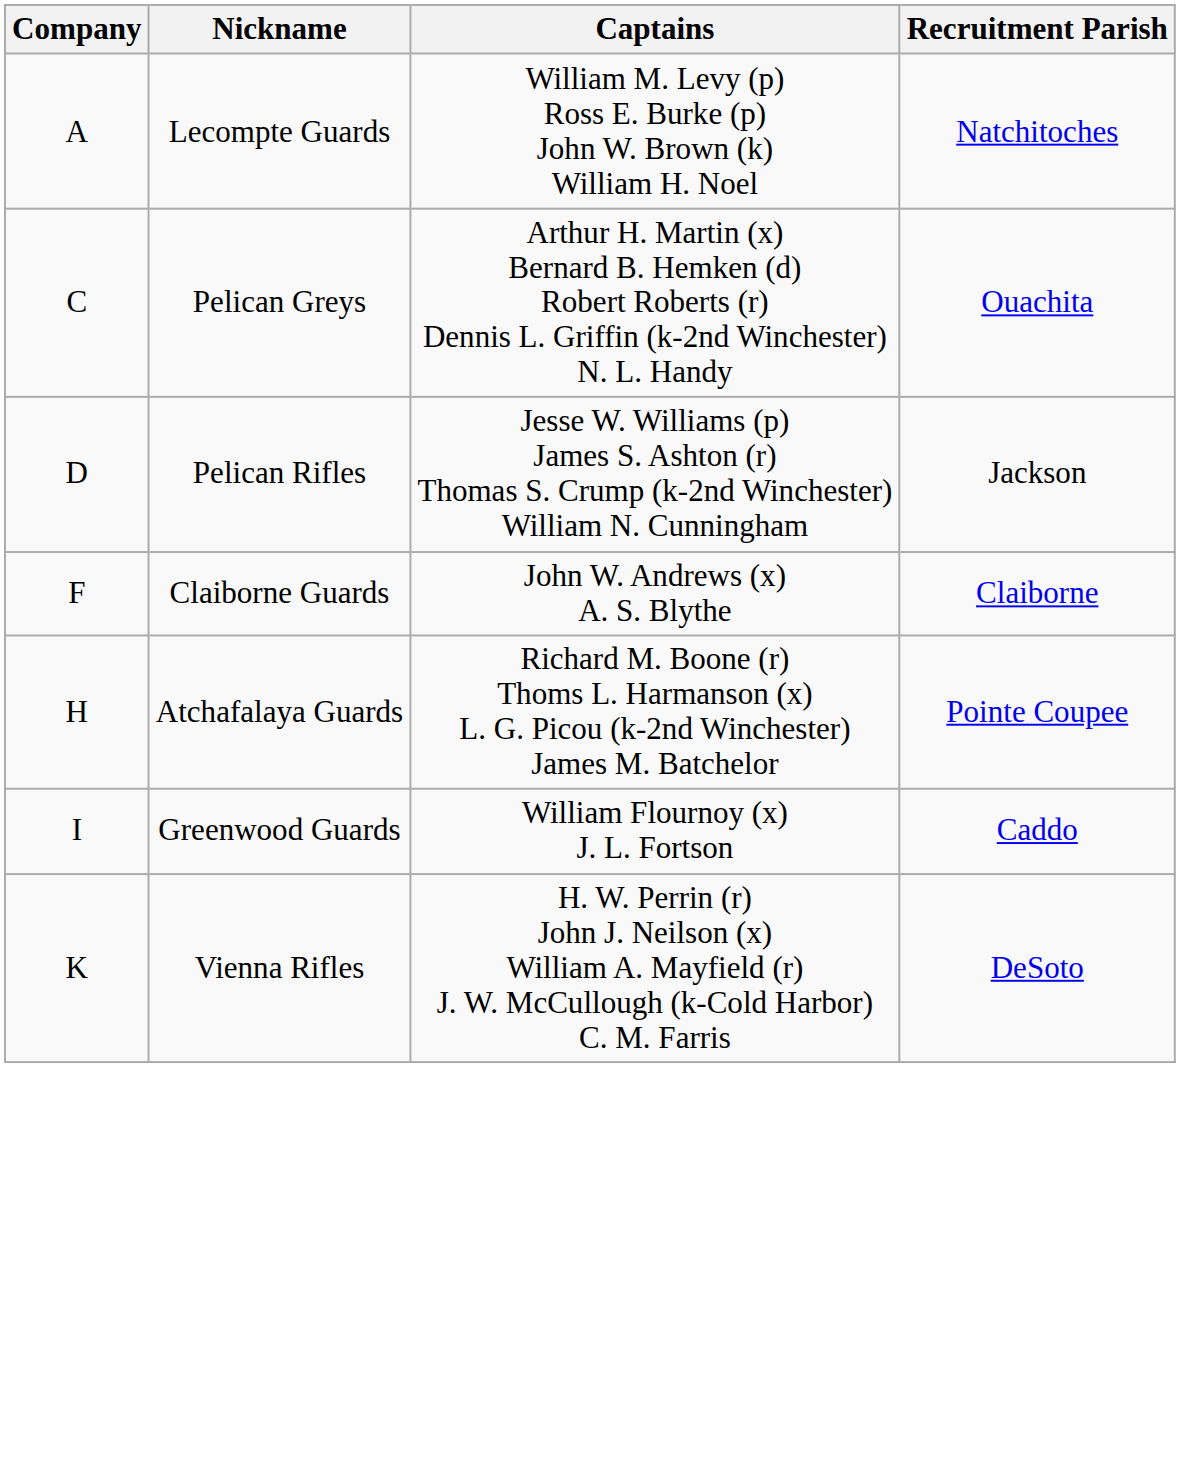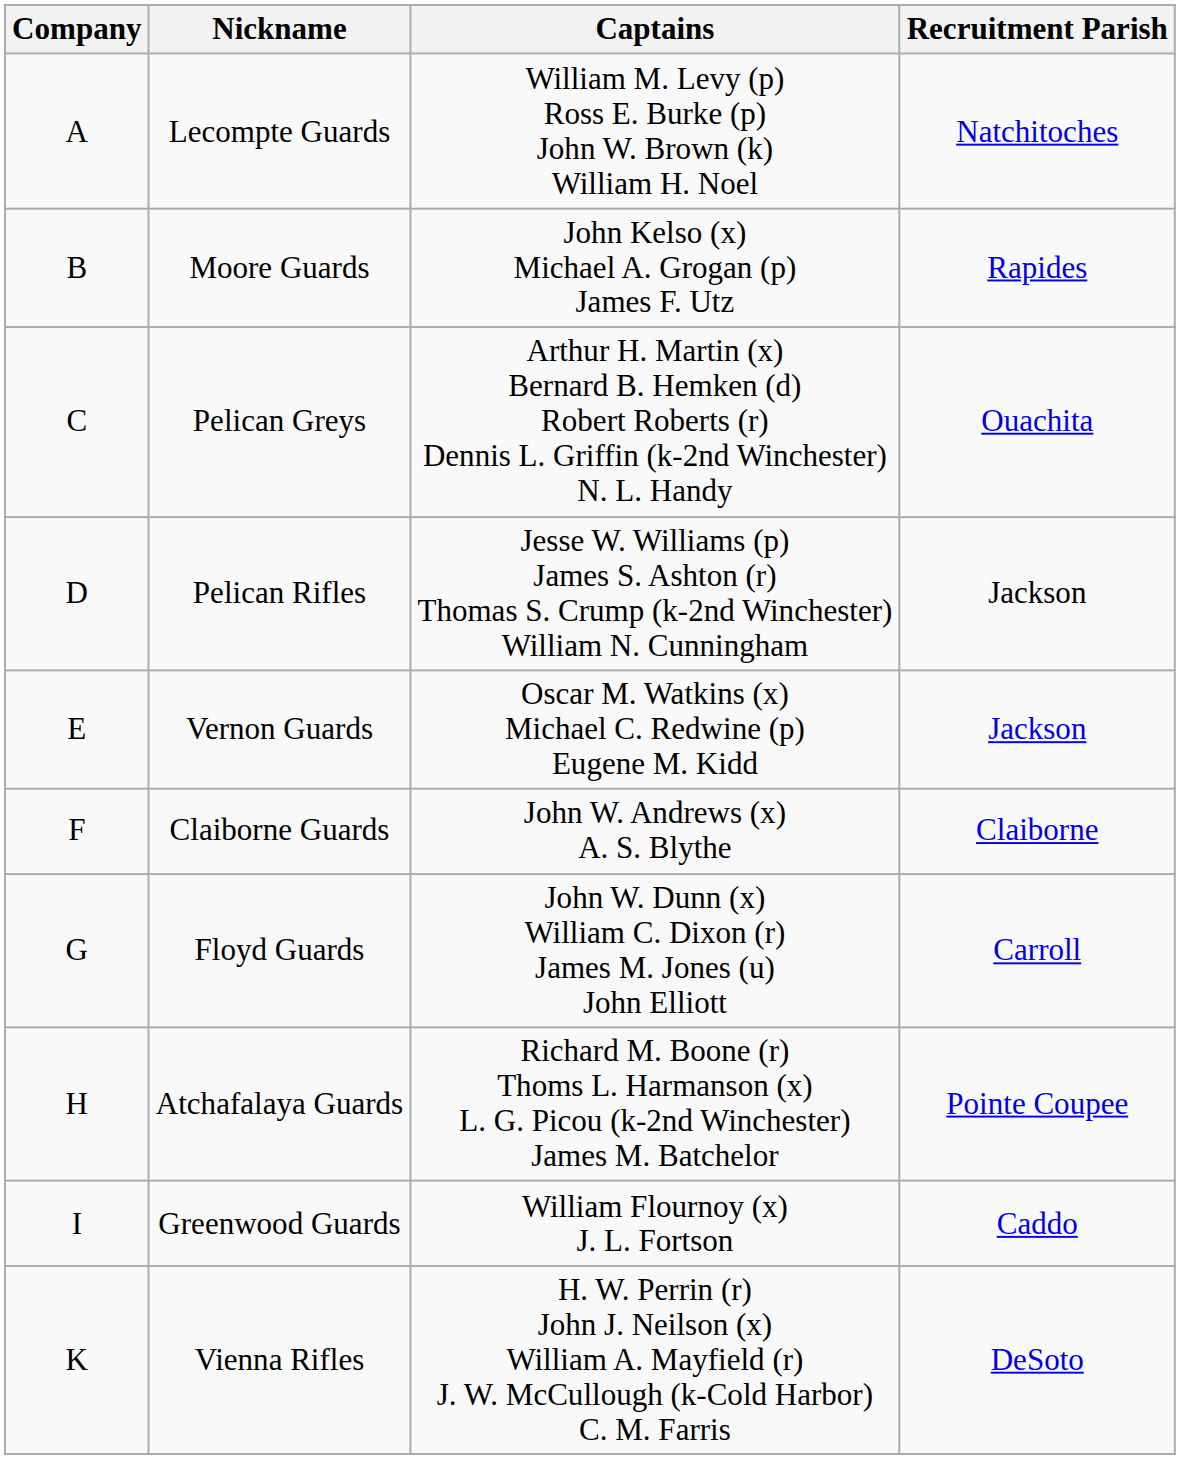+ row: B | Moore Guards | John Kelso (x) Michael A. Grogan (p) James F. Utz | Rapides
+ row: E | Vernon Guards | Oscar M. Watkins (x) Michael C. Redwine (p) Eugene M. Kidd | Jackson
+ row: G | Floyd Guards | John W. Dunn (x) William C. Dixon (r) James M. Jones (u) John Elliott | Carroll
